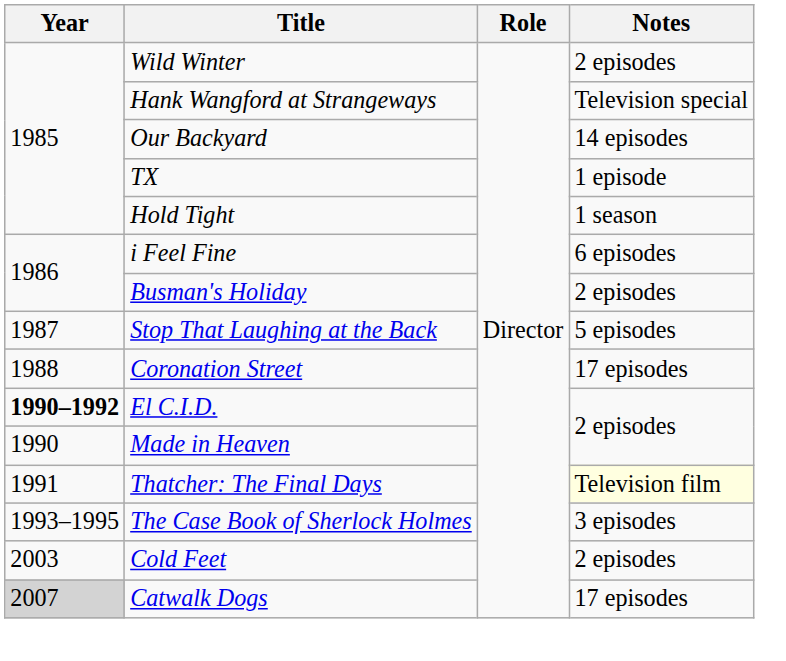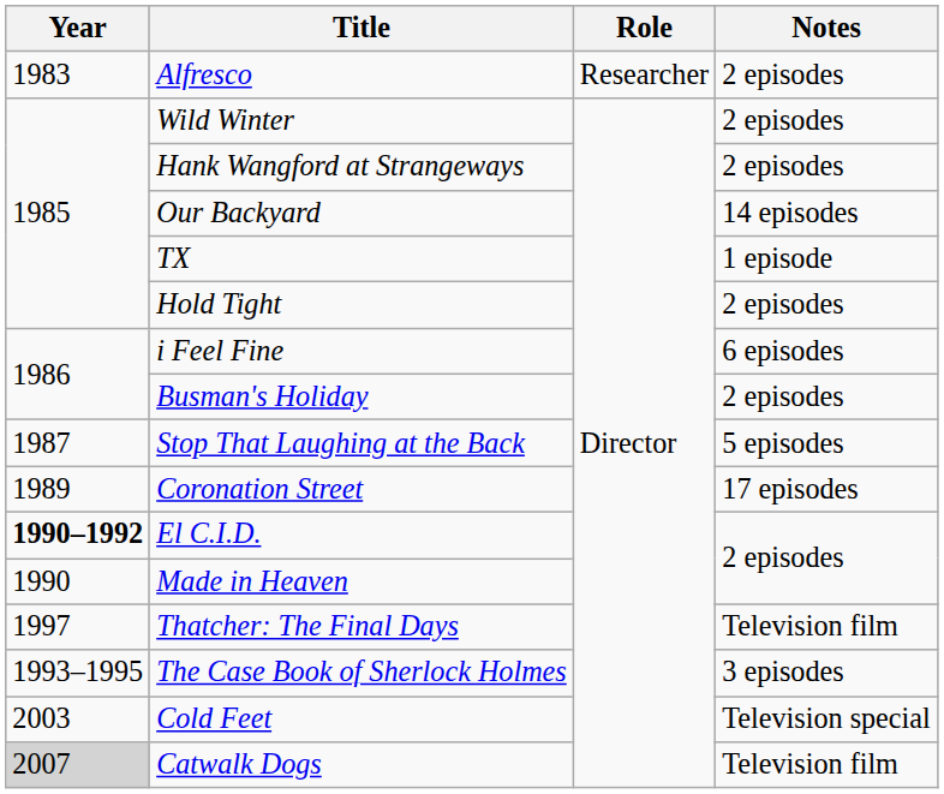+ row: 1983 | Alfresco | Researcher | 2 episodes
Hank Wangford at Strangeways | Notes: Television special -> 2 episodes
Hold Tight | Notes: 1 season -> 2 episodes
Coronation Street | Year: 1988 -> 1989
Thatcher: The Final Days | Year: 1991 -> 1997
Thatcher: The Final Days | Notes: lightyellow background -> no background
Cold Feet | Notes: 2 episodes -> Television special
Catwalk Dogs | Notes: 17 episodes -> Television film
